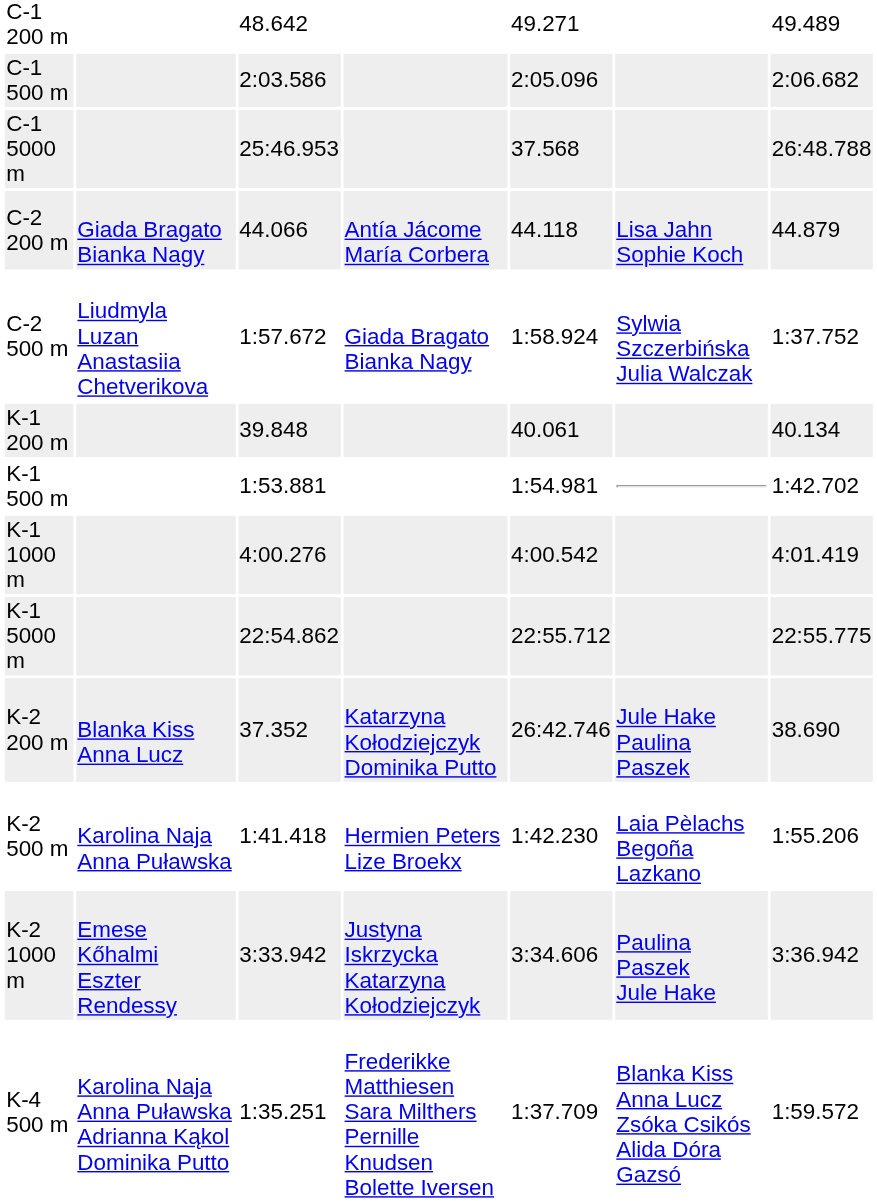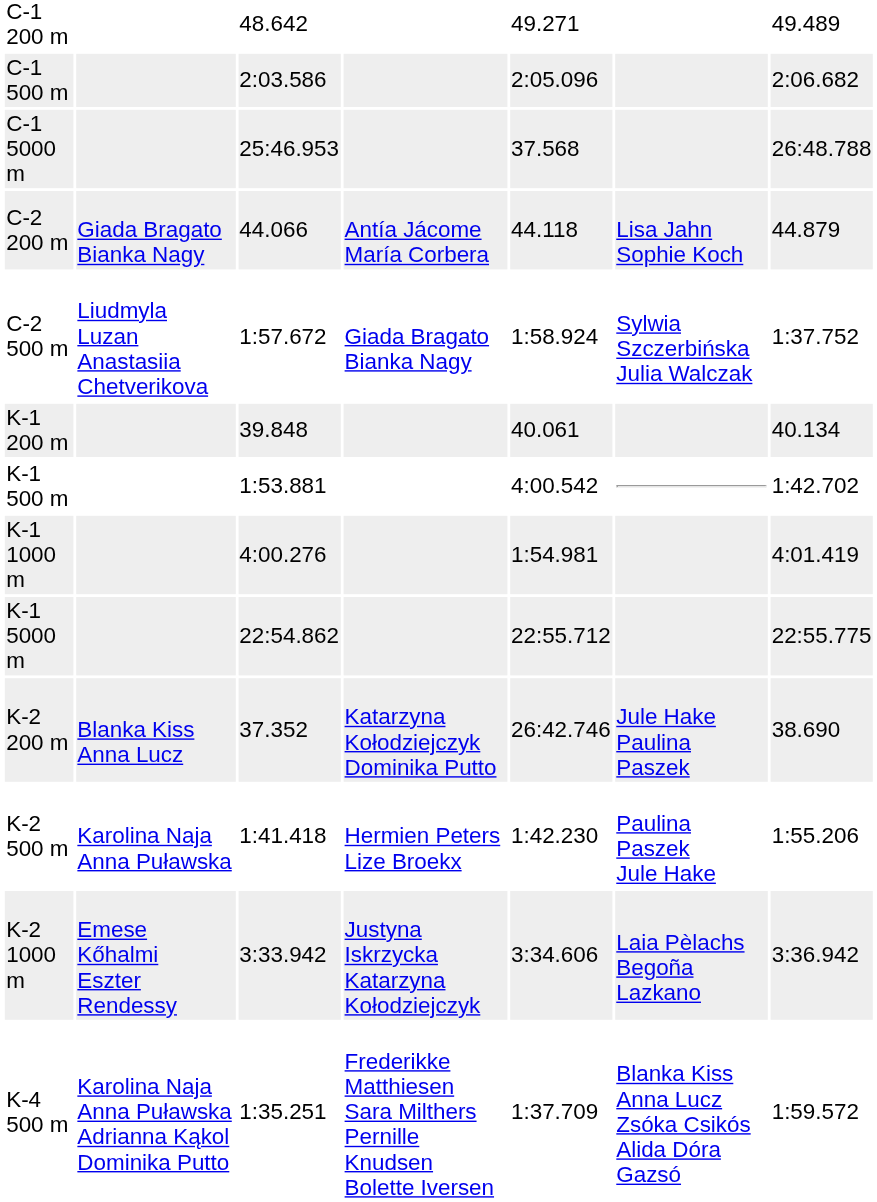K-1 500 m | column 5: 1:54.981 -> 4:00.542
K-1 1000 m | column 5: 4:00.542 -> 1:54.981
K-2 500 m | column 6: Laia Pèlachs Begoña Lazkano -> Paulina Paszek Jule Hake
K-2 1000 m | column 6: Paulina Paszek Jule Hake -> Laia Pèlachs Begoña Lazkano
